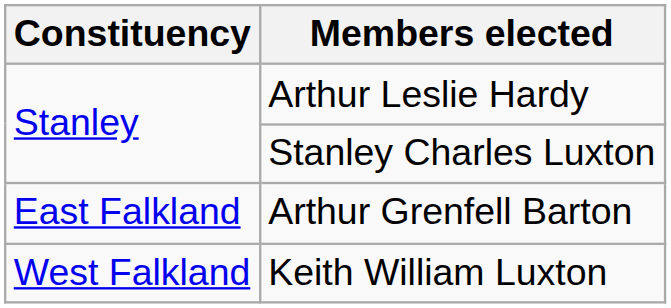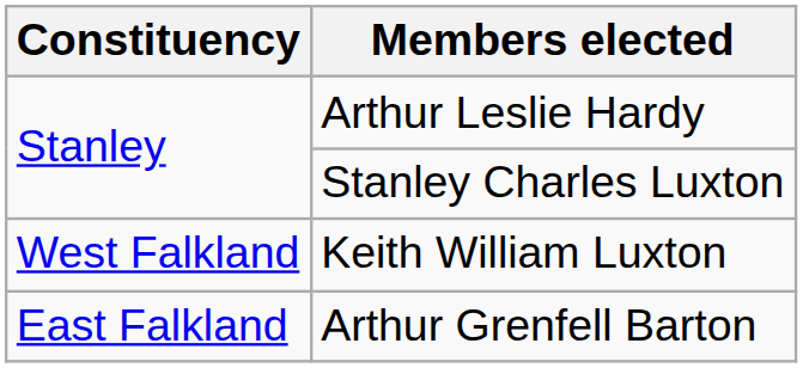rows swapped: Arthur Grenfell Barton <-> Keith William Luxton
